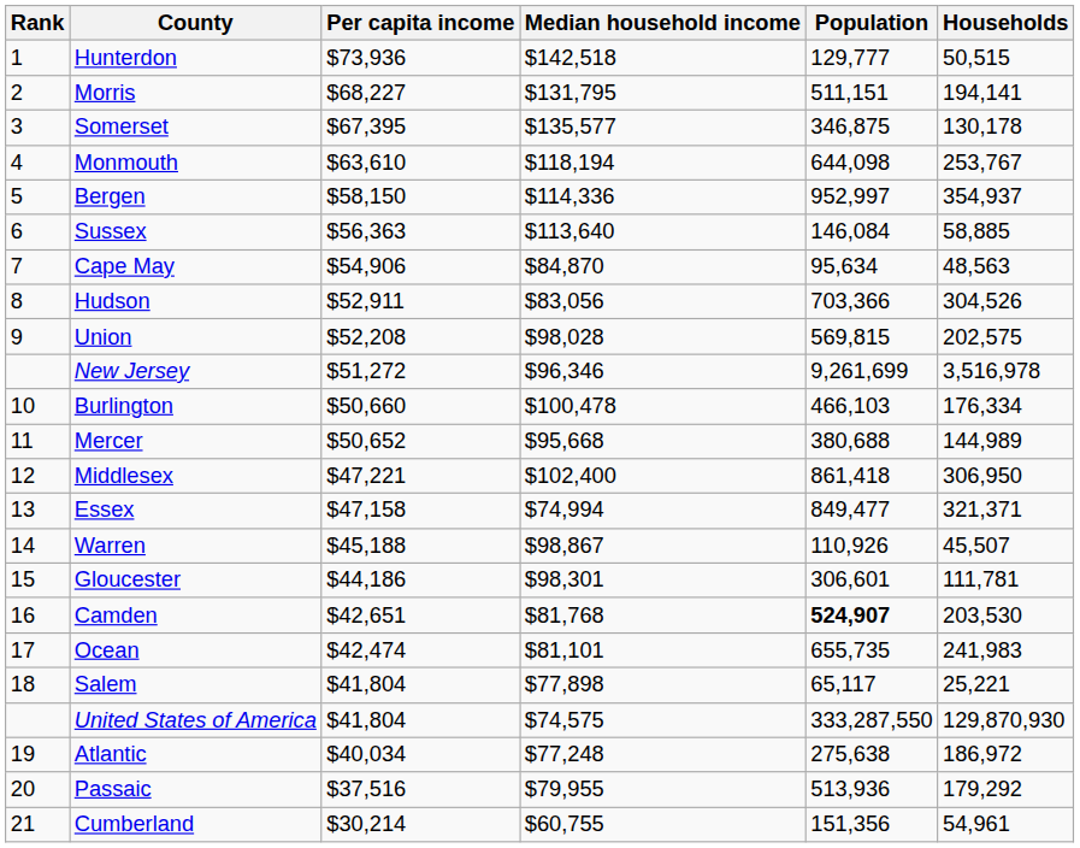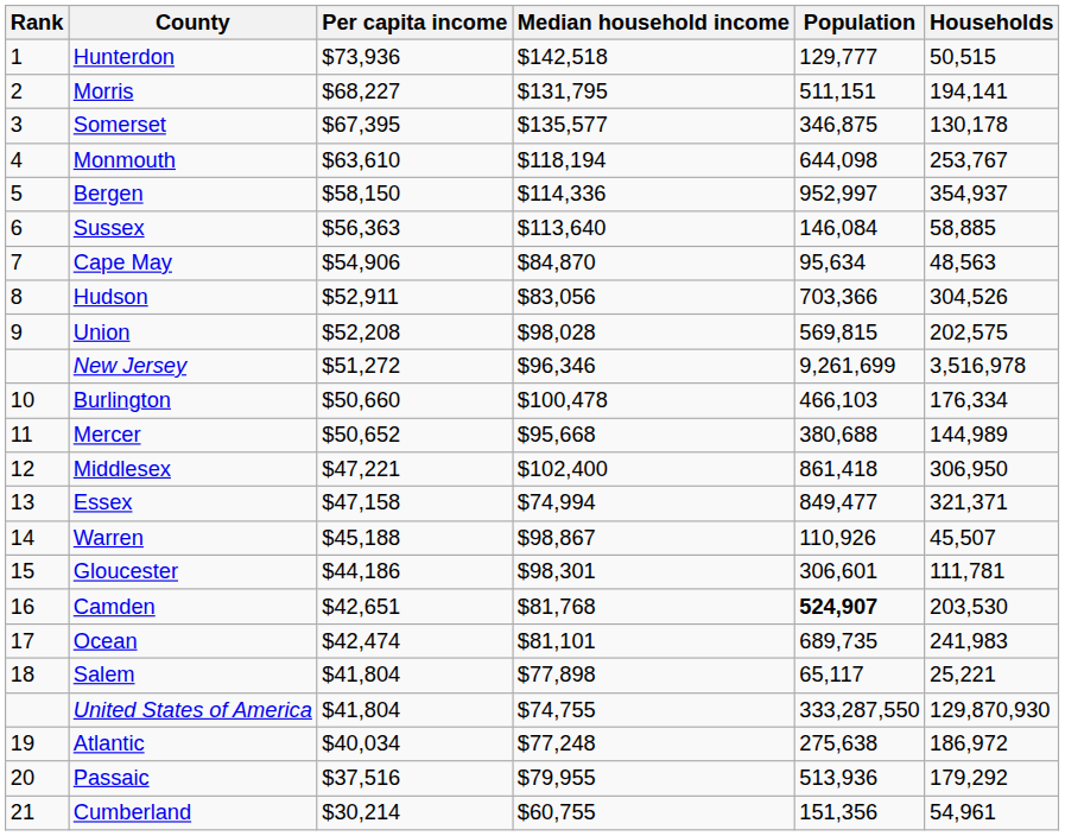Ocean | Population: 655,735 -> 689,735
United States of America | Median household income: $74,575 -> $74,755
